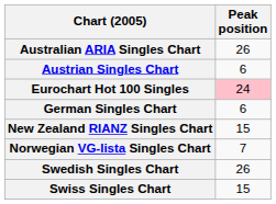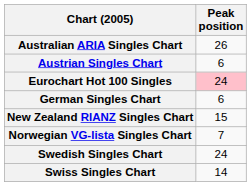Swedish Singles Chart | Peak position: 26 -> 24
Swiss Singles Chart | Peak position: 15 -> 14
